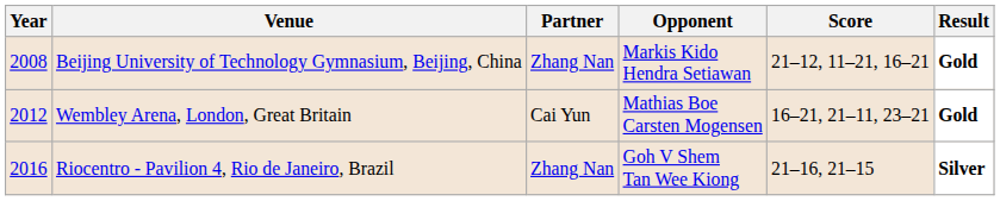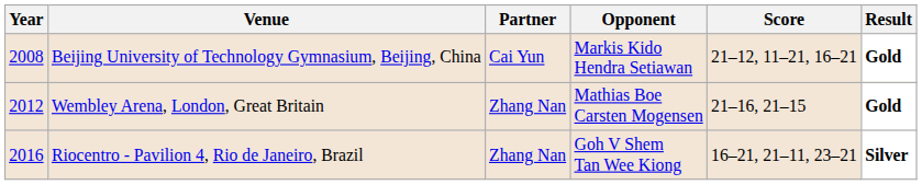Beijing University of Technology Gymnasium, Beijing, China | Partner: Zhang Nan -> Cai Yun
Wembley Arena, London, Great Britain | Partner: Cai Yun -> Zhang Nan
Wembley Arena, London, Great Britain | Score: 16–21, 21–11, 23–21 -> 21–16, 21–15
Riocentro - Pavilion 4, Rio de Janeiro, Brazil | Score: 21–16, 21–15 -> 16–21, 21–11, 23–21
